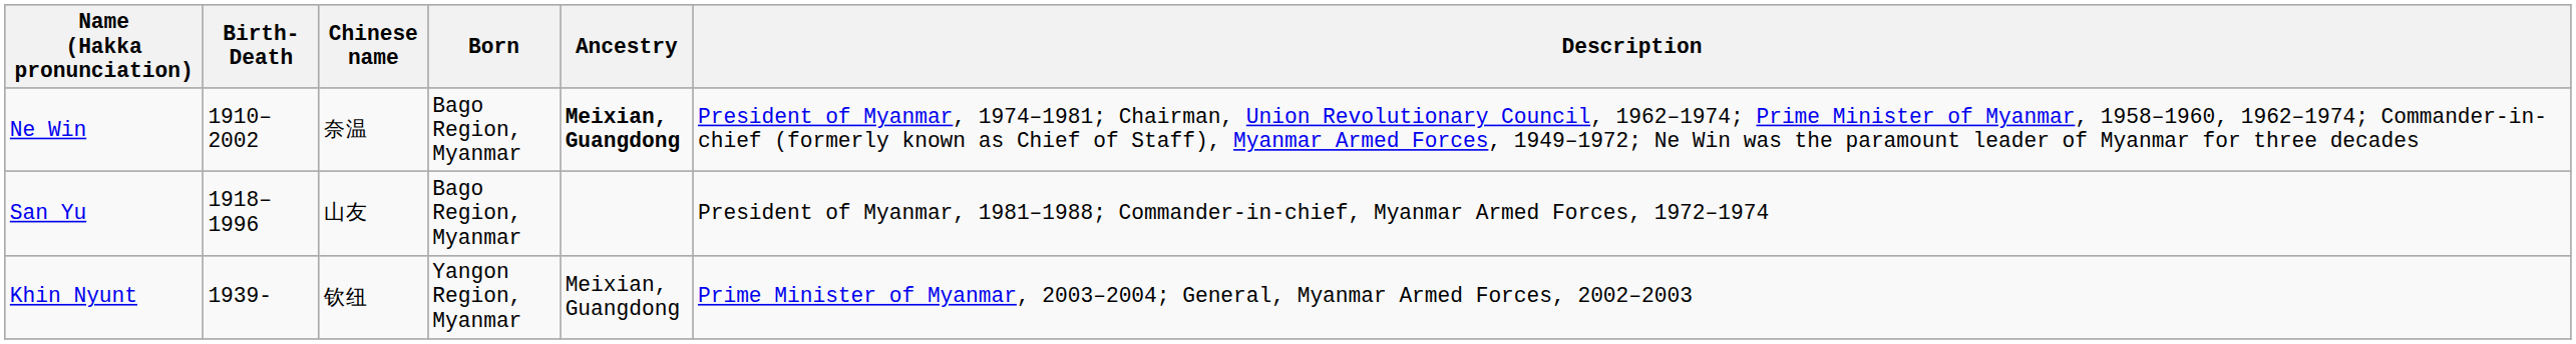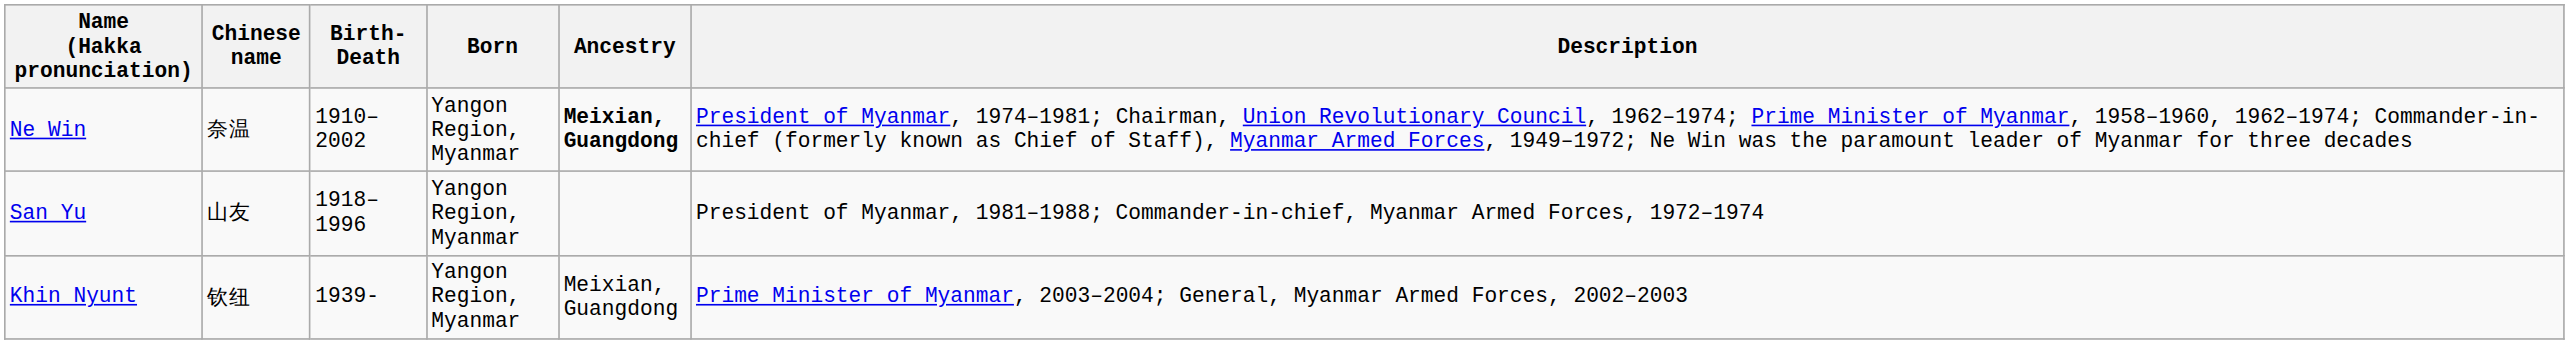columns swapped: Chinese name <-> Birth-Death
Ne Win | Born: Bago Region, Myanmar -> Yangon Region, Myanmar
San Yu | Born: Bago Region, Myanmar -> Yangon Region, Myanmar
